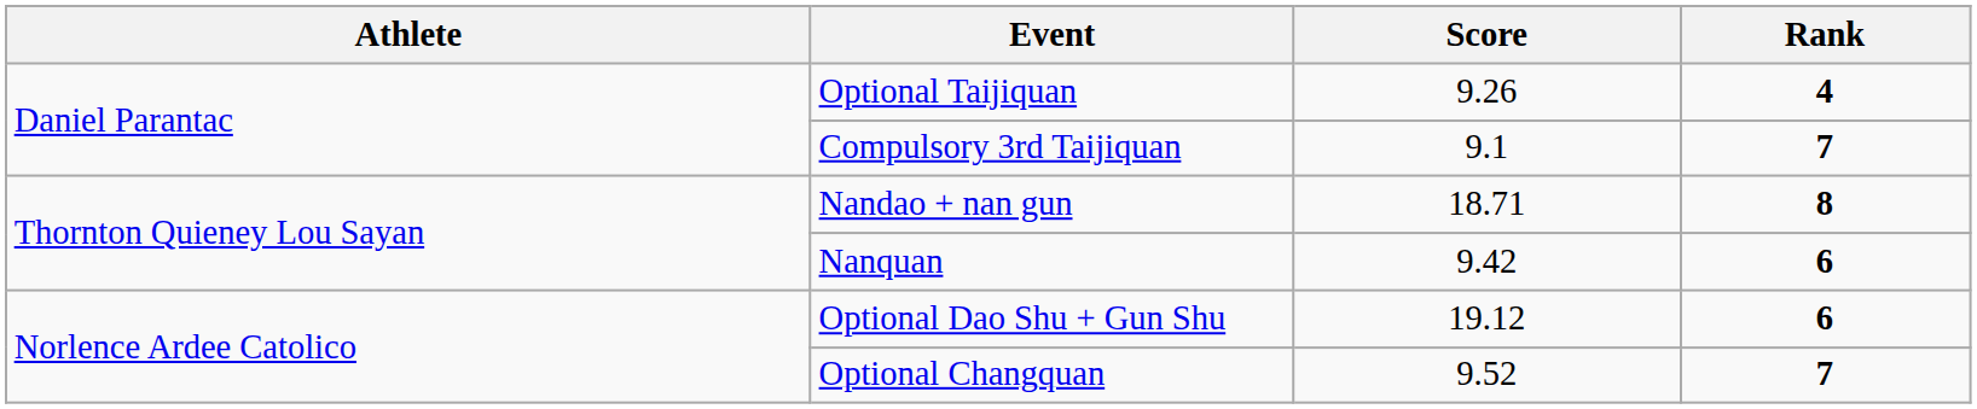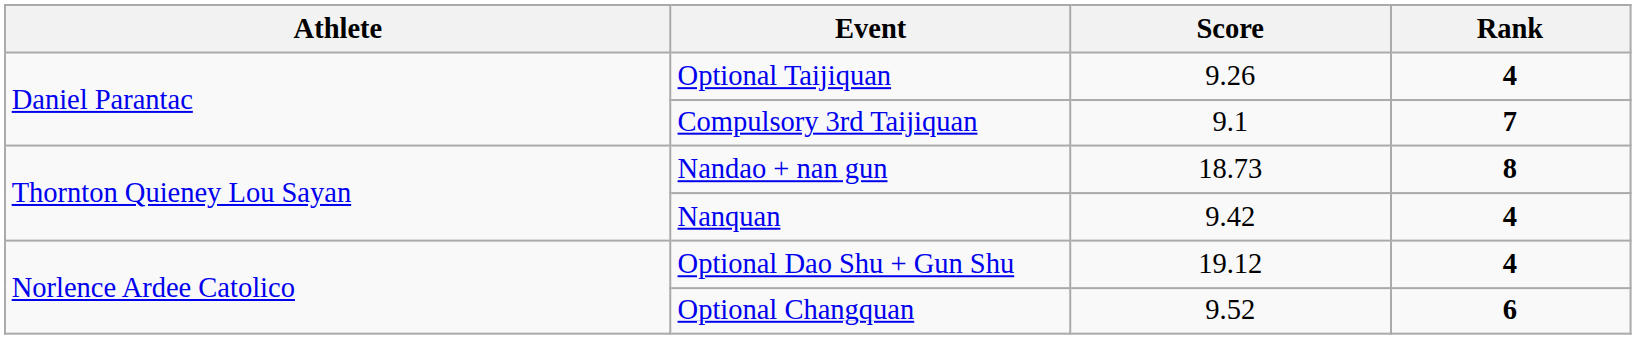Nandao + nan gun | Score: 18.71 -> 18.73
Nanquan | Rank: 6 -> 4
Optional Dao Shu + Gun Shu | Rank: 6 -> 4
Optional Changquan | Rank: 7 -> 6
